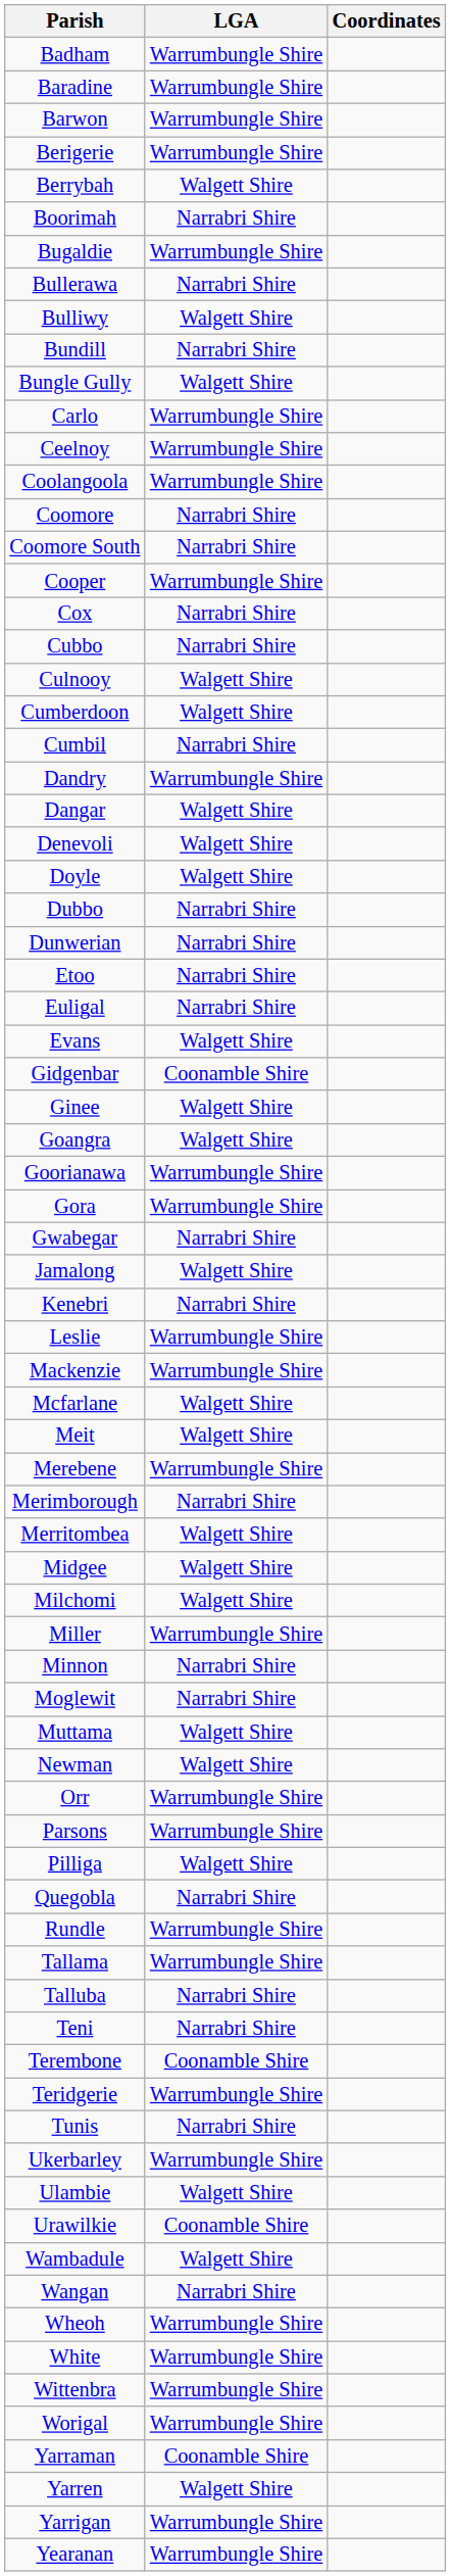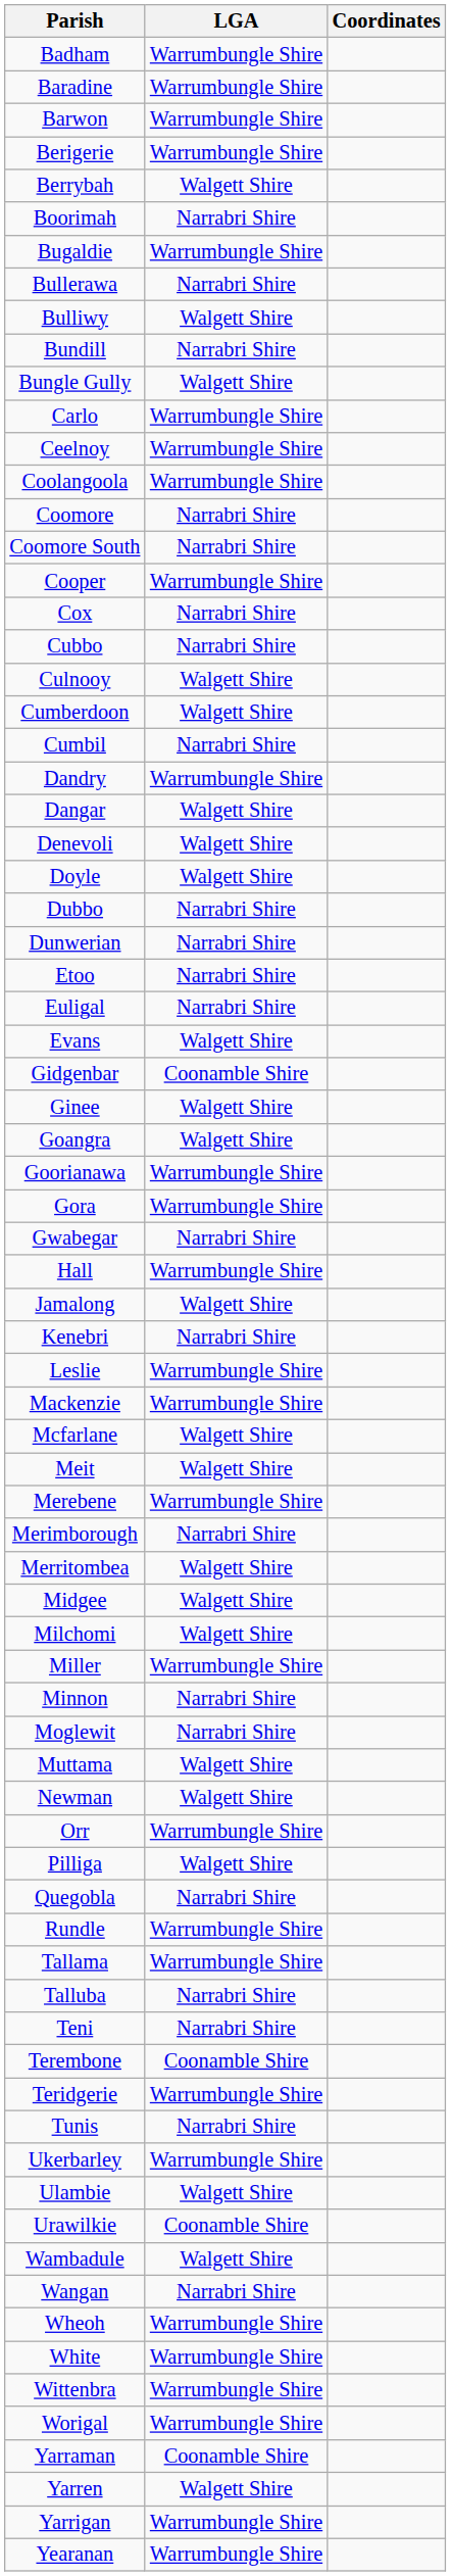+ row: Hall | Warrumbungle Shire
- row: Parsons | Warrumbungle Shire
